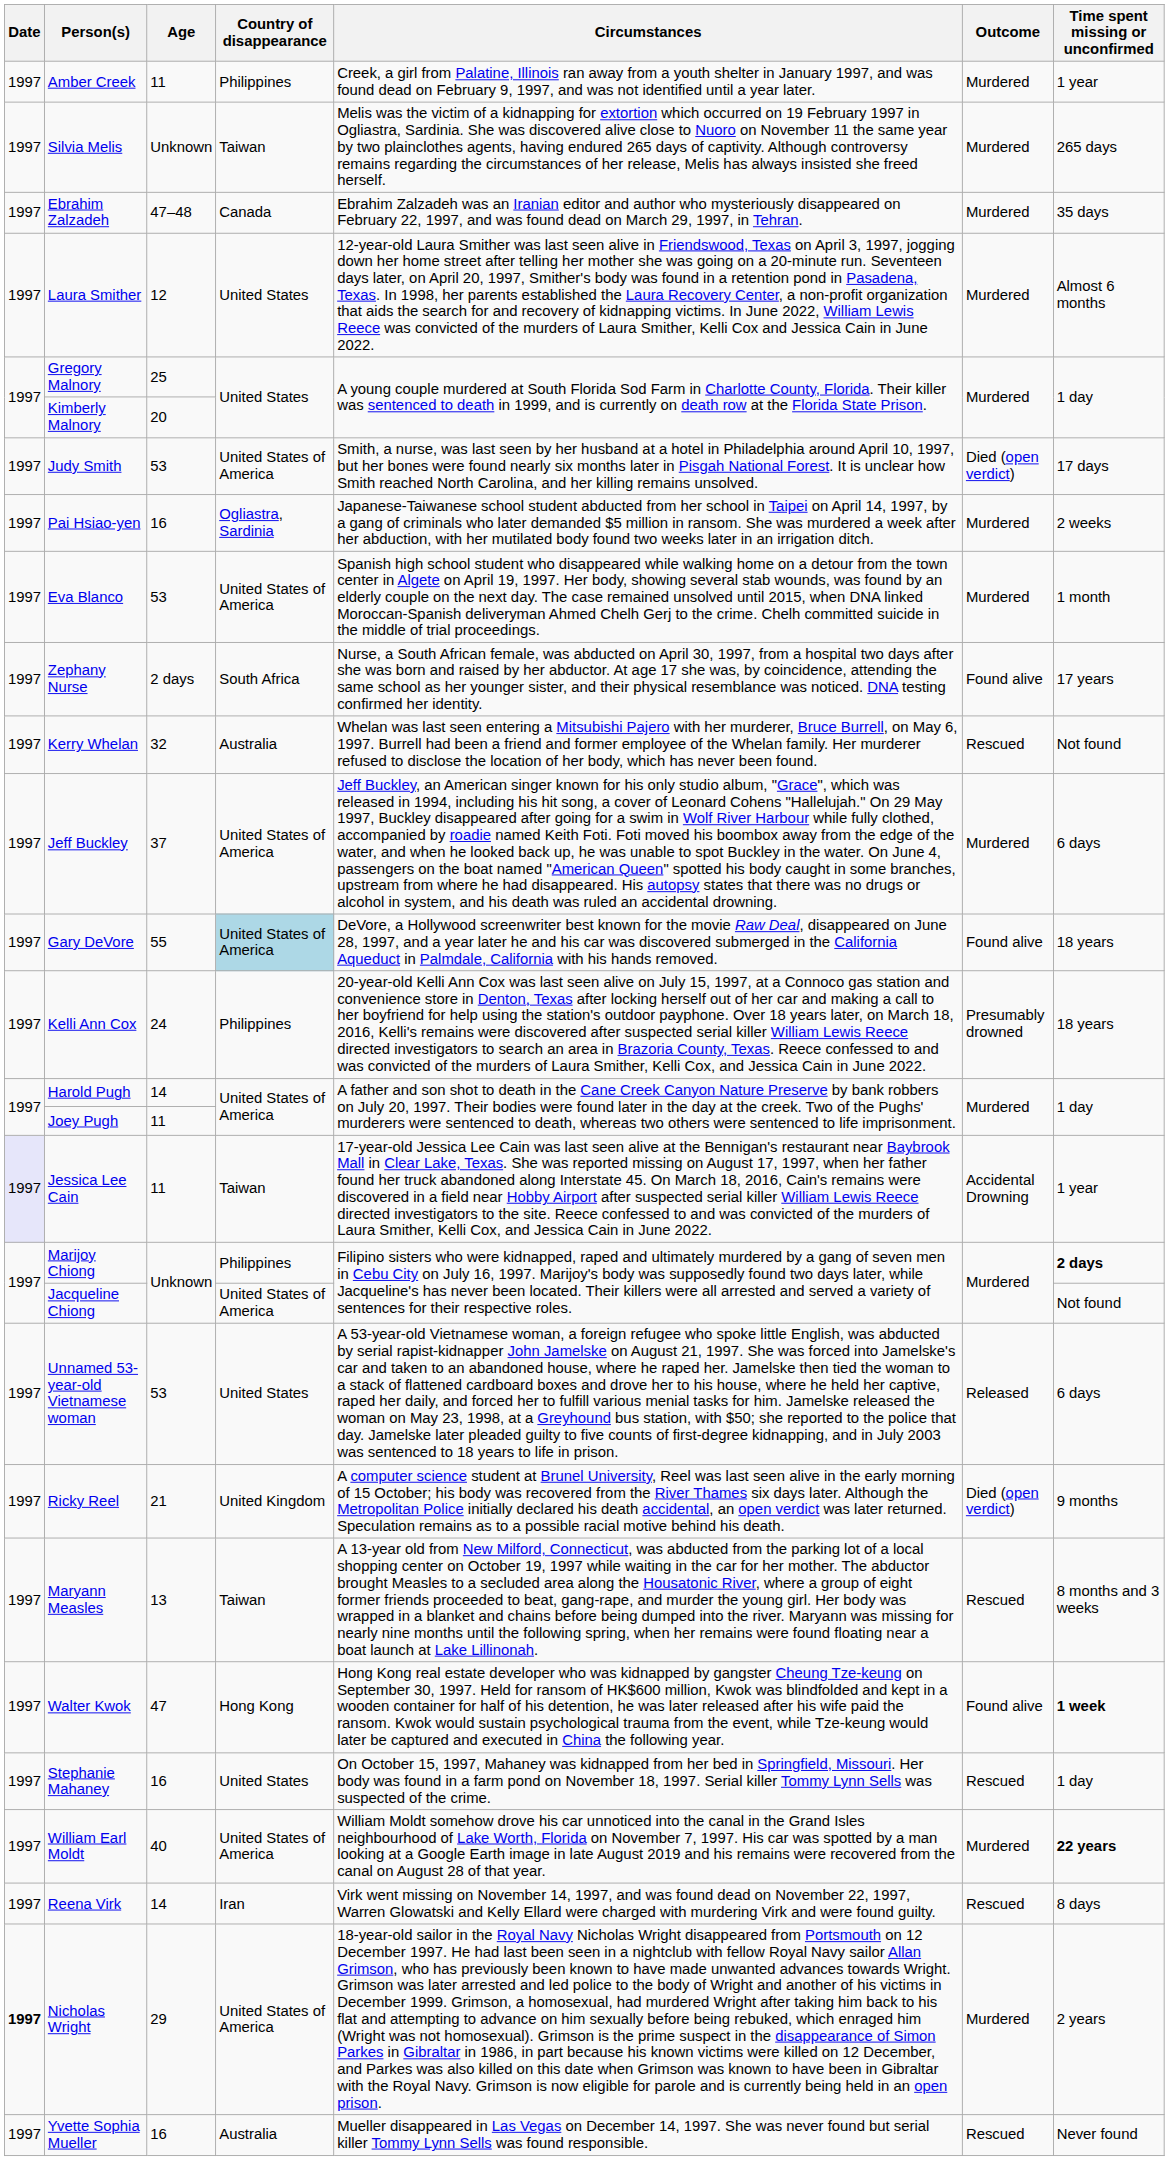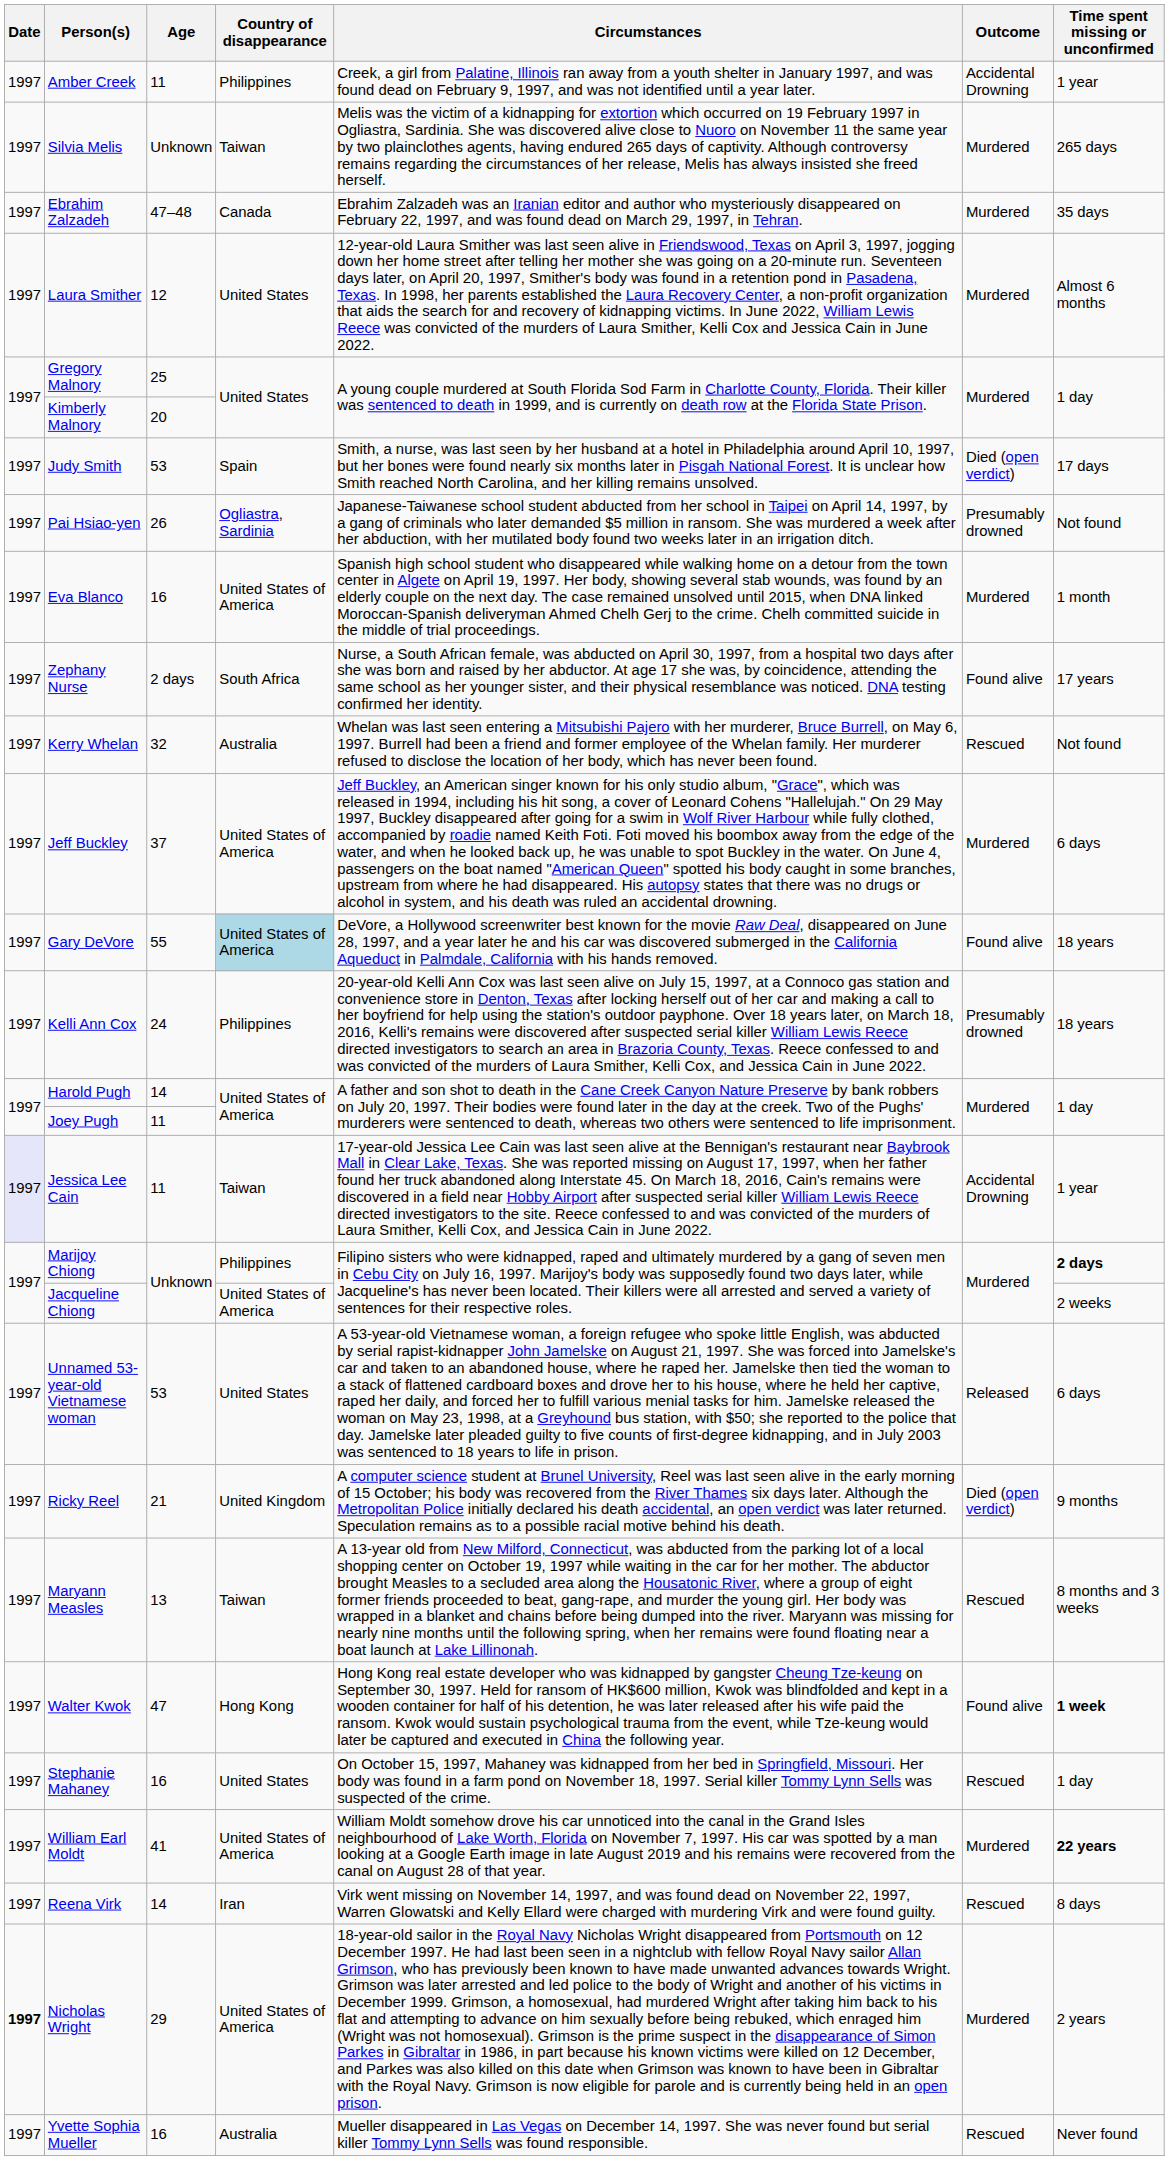Amber Creek | Outcome: Murdered -> Accidental Drowning
Judy Smith | Country of disappearance: United States of America -> Spain
Pai Hsiao-yen | Age: 16 -> 26
Pai Hsiao-yen | Outcome: Murdered -> Presumably drowned
Pai Hsiao-yen | Time spent missing or unconfirmed: 2 weeks -> Not found
Eva Blanco | Age: 53 -> 16
Jacqueline Chiong | Time spent missing or unconfirmed: Not found -> 2 weeks
William Earl Moldt | Age: 40 -> 41
